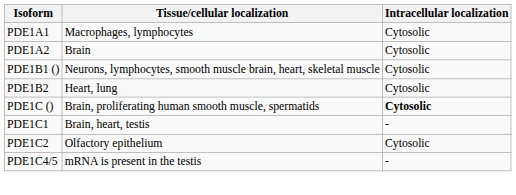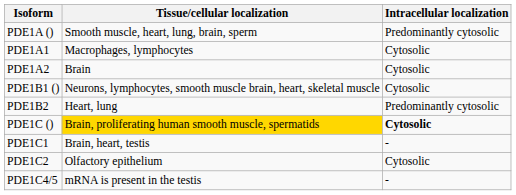+ row: PDE1A () | Smooth muscle, heart, lung, brain, sperm | Predominantly cytosolic
PDE1B2 | Intracellular localization: Cytosolic -> Predominantly cytosolic
PDE1C () | Tissue/cellular localization: no background -> gold background
